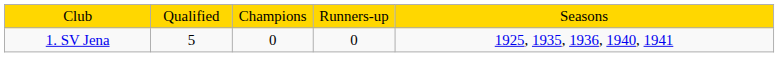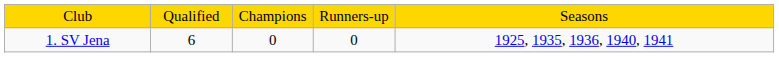1. SV Jena | column 2: 5 -> 6
